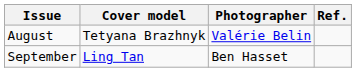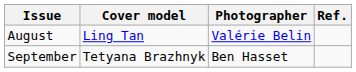August | Cover model: Tetyana Brazhnyk -> Ling Tan
September | Cover model: Ling Tan -> Tetyana Brazhnyk
